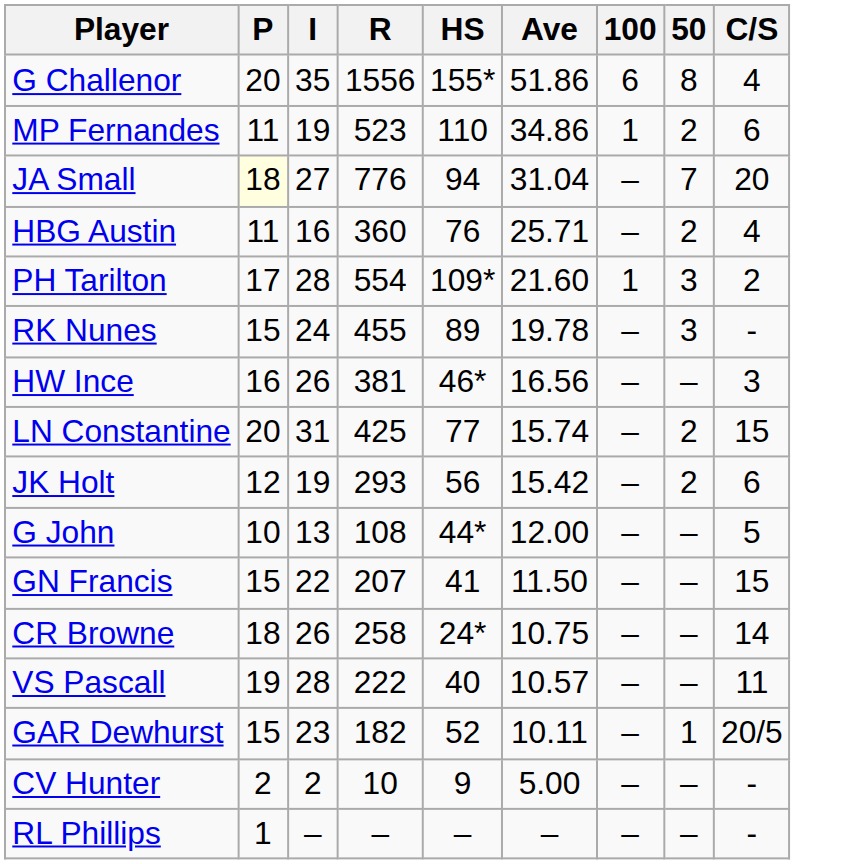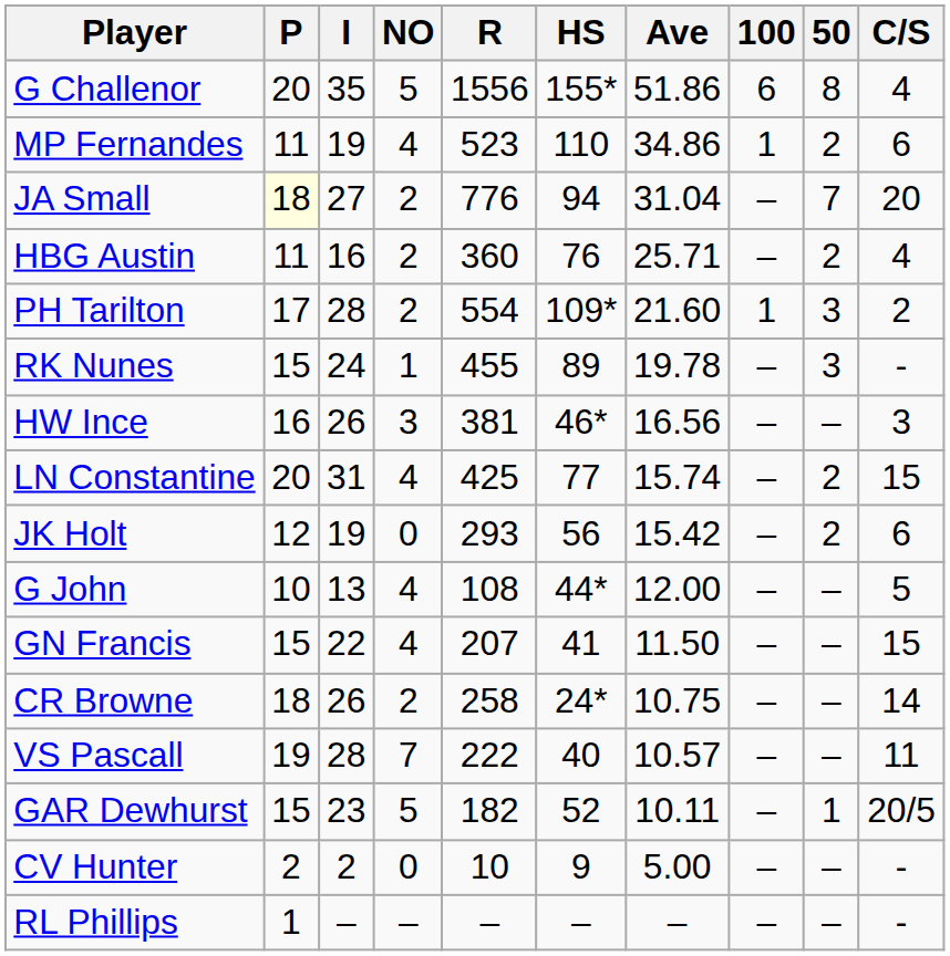+ column: NO | 5 | 4 | 2 | 2 | 2 | 1 | 3 | 4 | 0 | 4 | 4 | 2 | 7 | 5 | 0 | –
